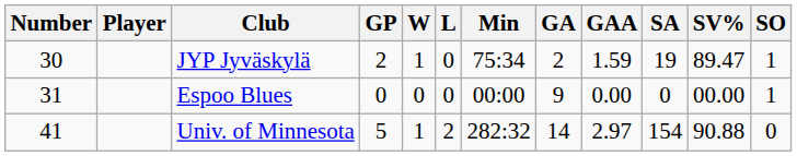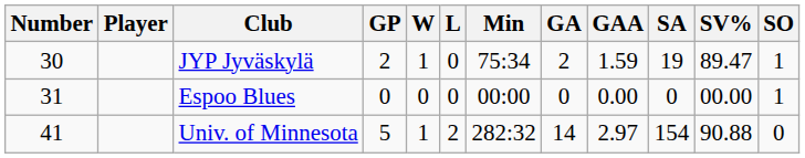Espoo Blues | GA: 9 -> 0
